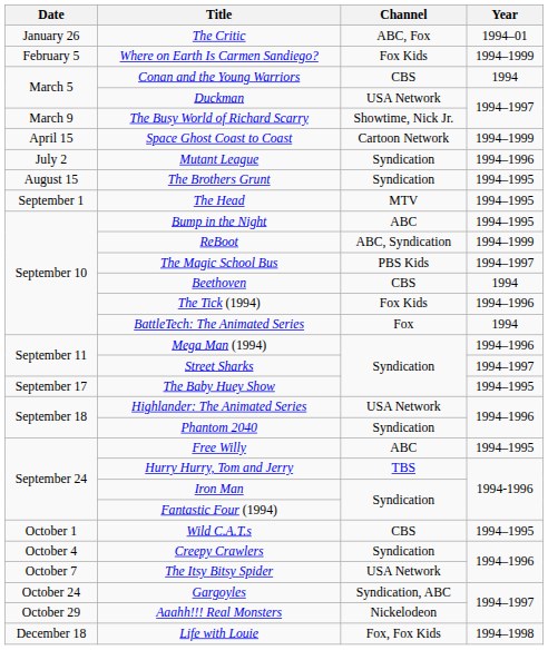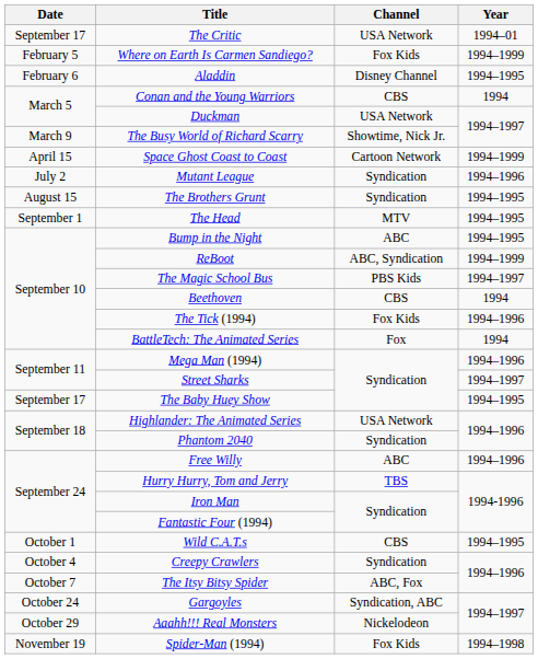The Critic | Date: January 26 -> September 17
The Critic | Channel: ABC, Fox -> USA Network
+ row: February 6 | Aladdin | Disney Channel | 1994–1995
Free Willy | Year: 1994–1995 -> 1994–1996
The Itsy Bitsy Spider | Channel: USA Network -> ABC, Fox
+ row: November 19 | Spider-Man (1994) | Fox Kids | 1994–1998
- row: December 18 | Life with Louie | Fox, Fox Kids | 1994–1998
